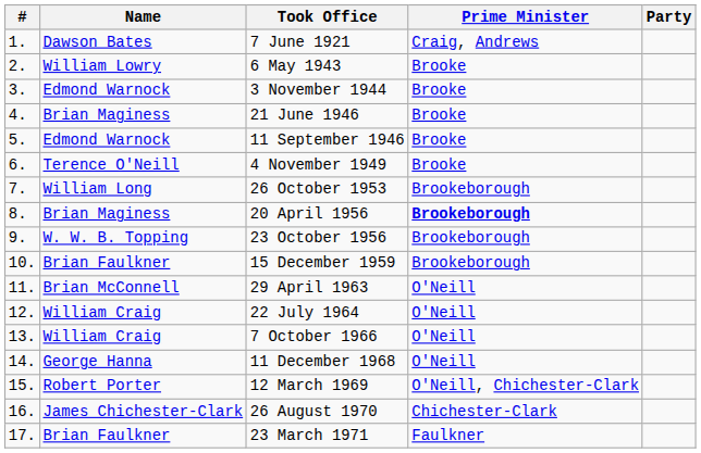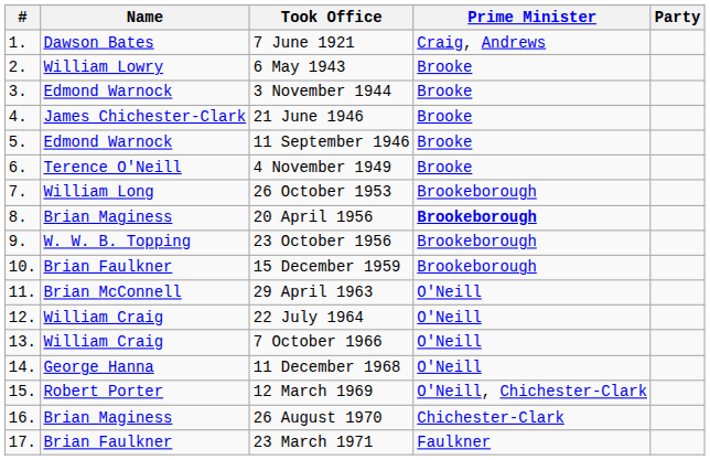21 June 1946 | Name: Brian Maginess -> James Chichester-Clark
26 August 1970 | Name: James Chichester-Clark -> Brian Maginess
